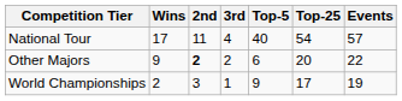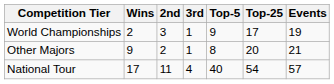rows swapped: World Championships <-> National Tour
Other Majors | 2nd: bold -> normal
Other Majors | 3rd: 2 -> 1
Other Majors | Top-5: 6 -> 8
Other Majors | Events: 22 -> 21
